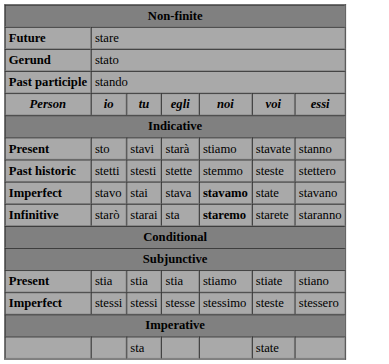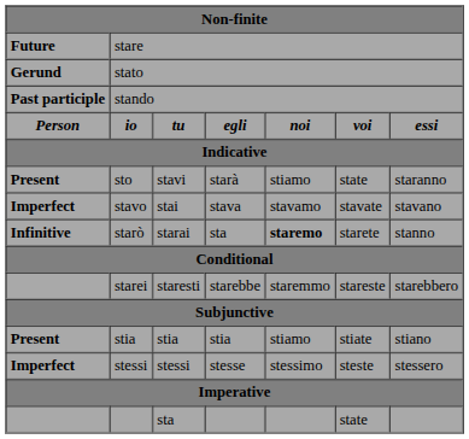sto | column 6: stavate -> state
sto | column 7: stanno -> staranno
- row: Past historic | stetti | stesti | stette | stemmo | steste | stettero
stavo | column 5: bold -> normal
stavo | column 6: state -> stavate
starò | column 7: staranno -> stanno
+ row: starei | staresti | starebbe | staremmo | stareste | starebbero
